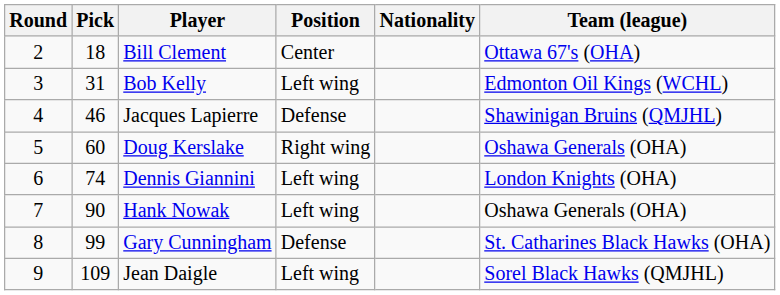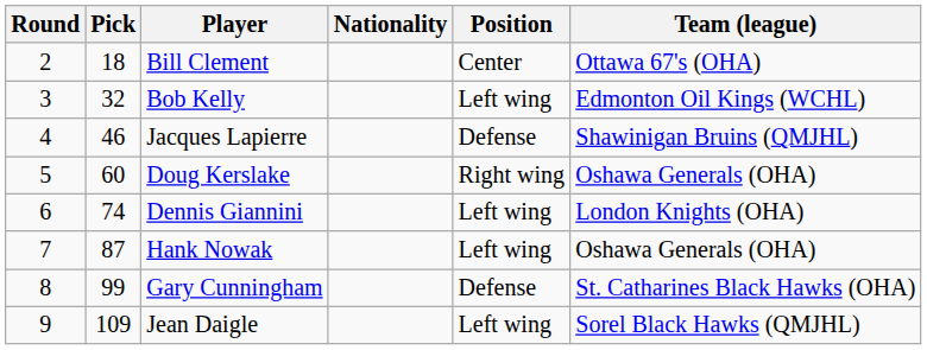columns swapped: Position <-> Nationality
Bob Kelly | Pick: 31 -> 32
Hank Nowak | Pick: 90 -> 87
